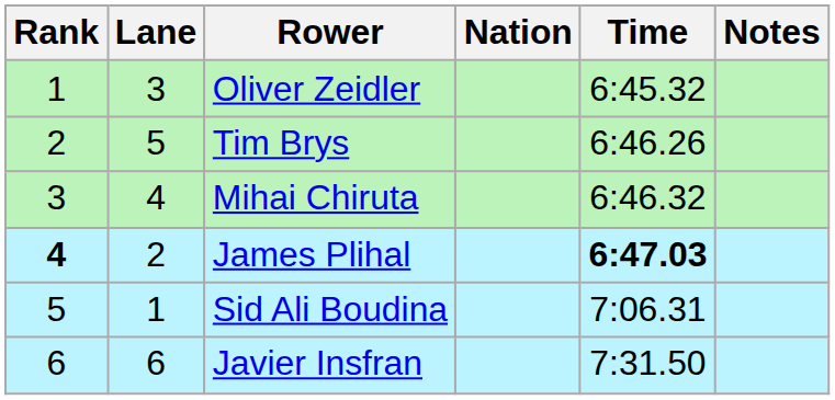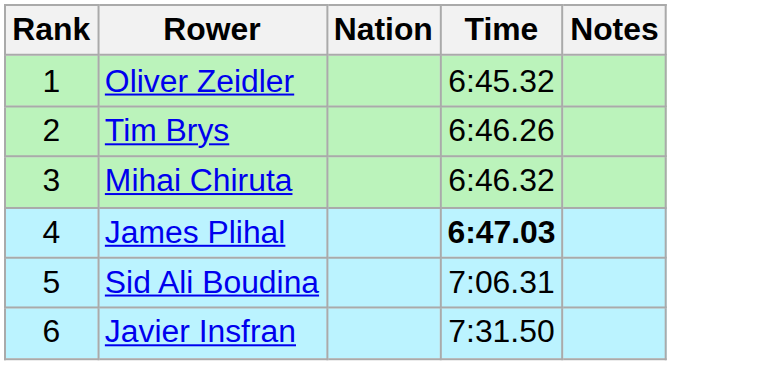- column: Lane | 3 | 5 | 4 | 2 | 1 | 6
James Plihal | Rank: bold -> normal
